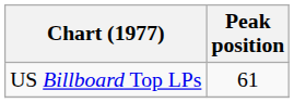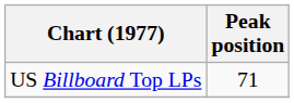US Billboard Top LPs | Peak position: 61 -> 71
